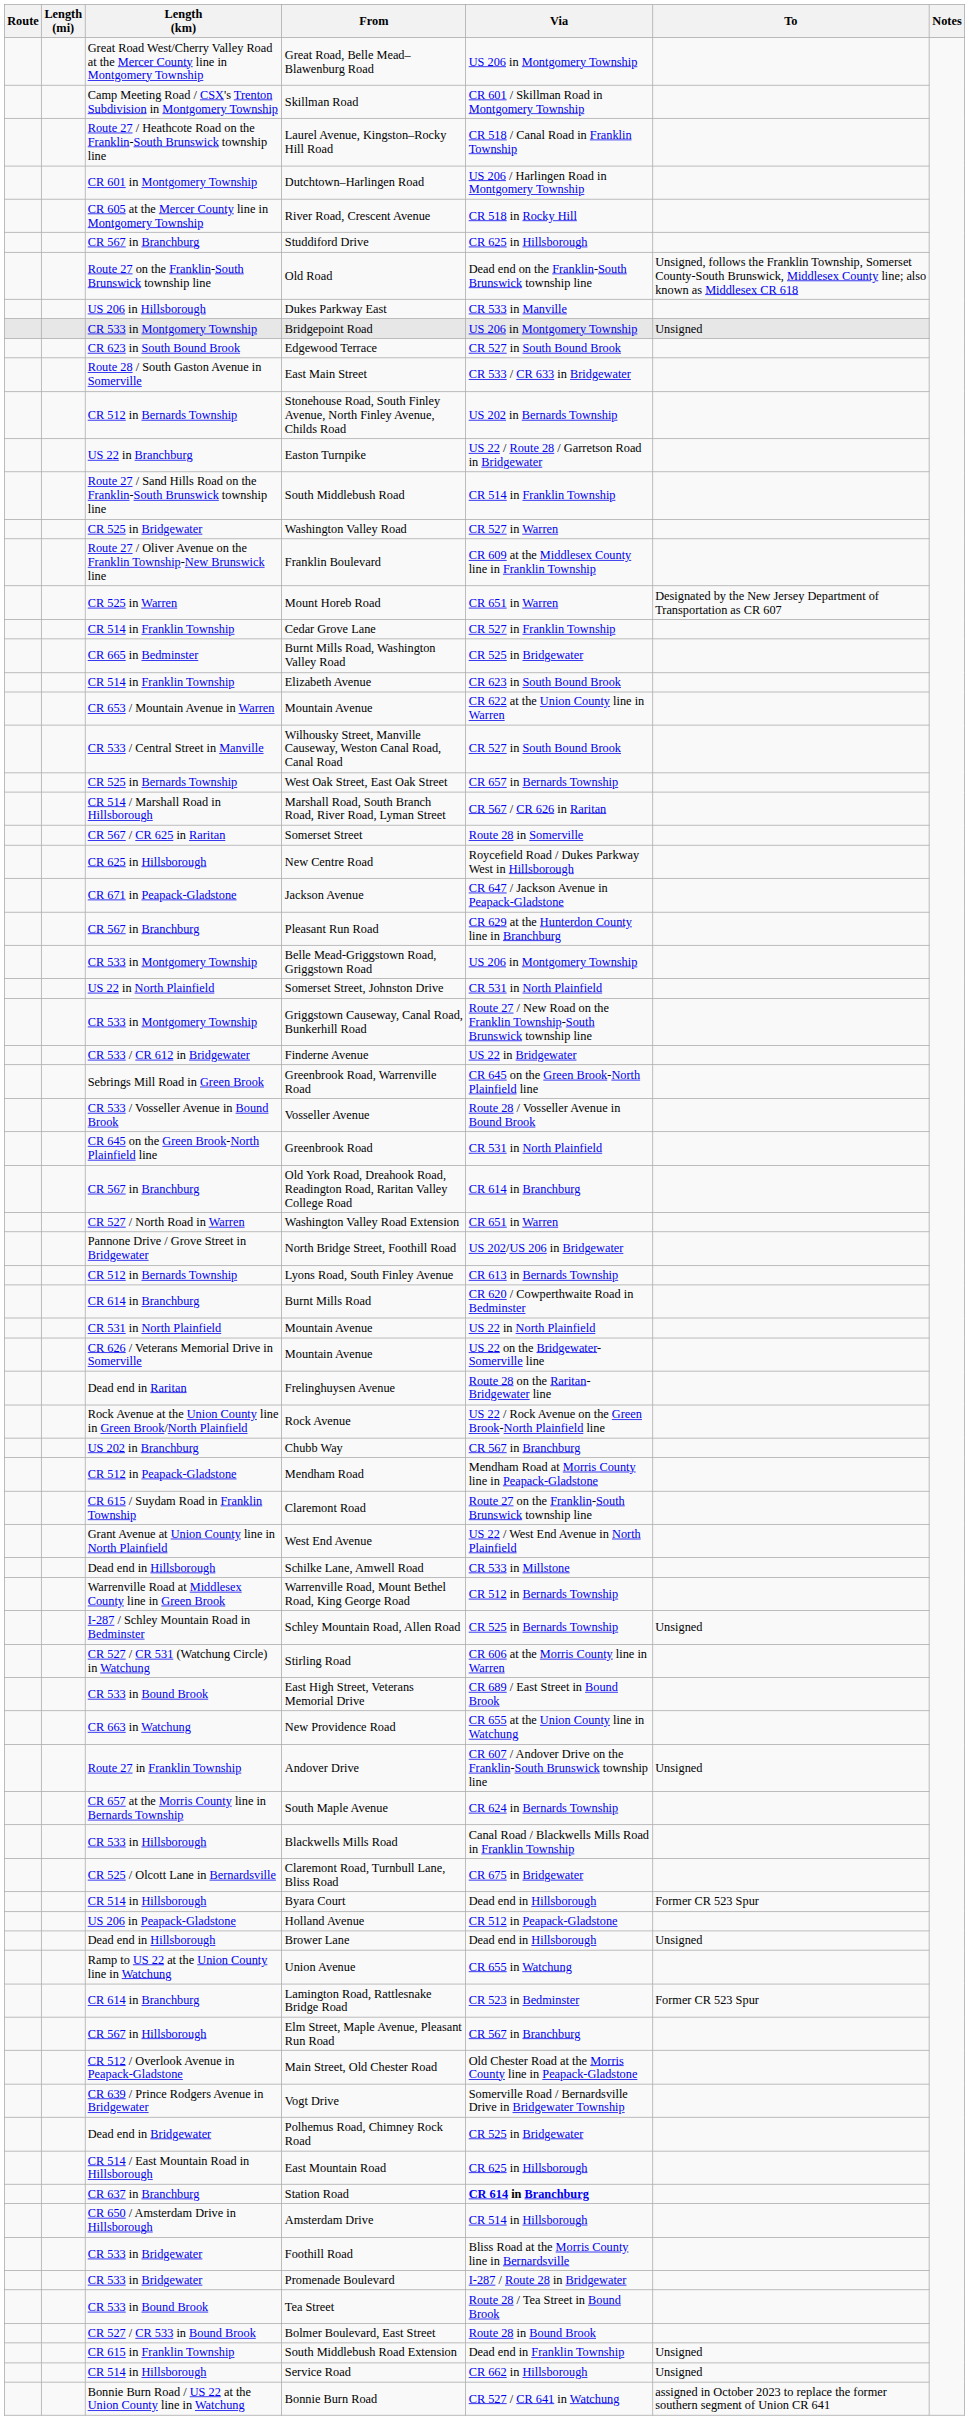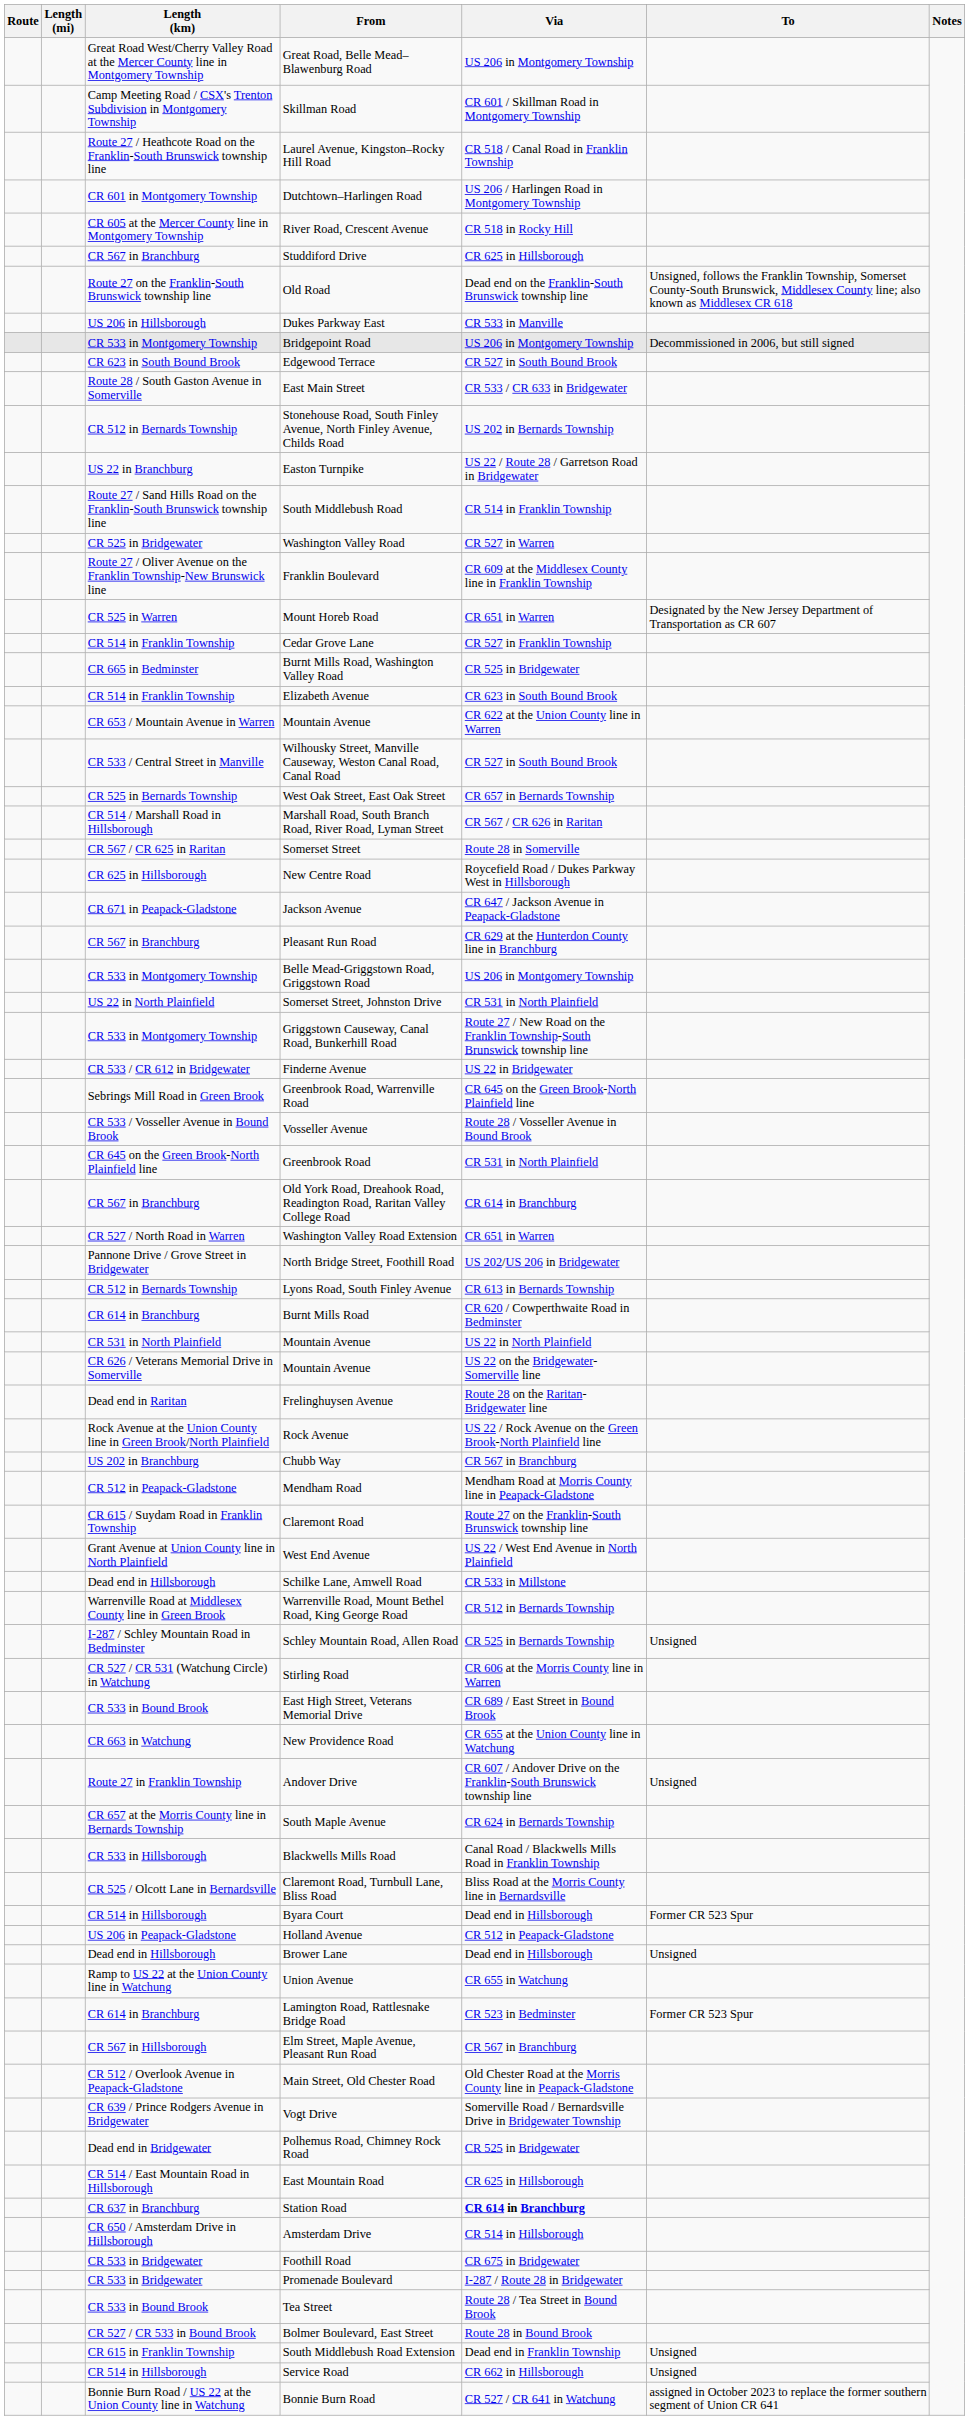Bridgepoint Road | To: Unsigned -> Decommissioned in 2006, but still signed
Claremont Road, Turnbull Lane, Bliss Road | Via: CR 675 in Bridgewater -> Bliss Road at the Morris County line in Bernardsville
Foothill Road | Via: Bliss Road at the Morris County line in Bernardsville -> CR 675 in Bridgewater
